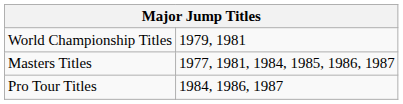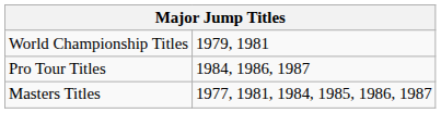rows swapped: Pro Tour Titles <-> Masters Titles
